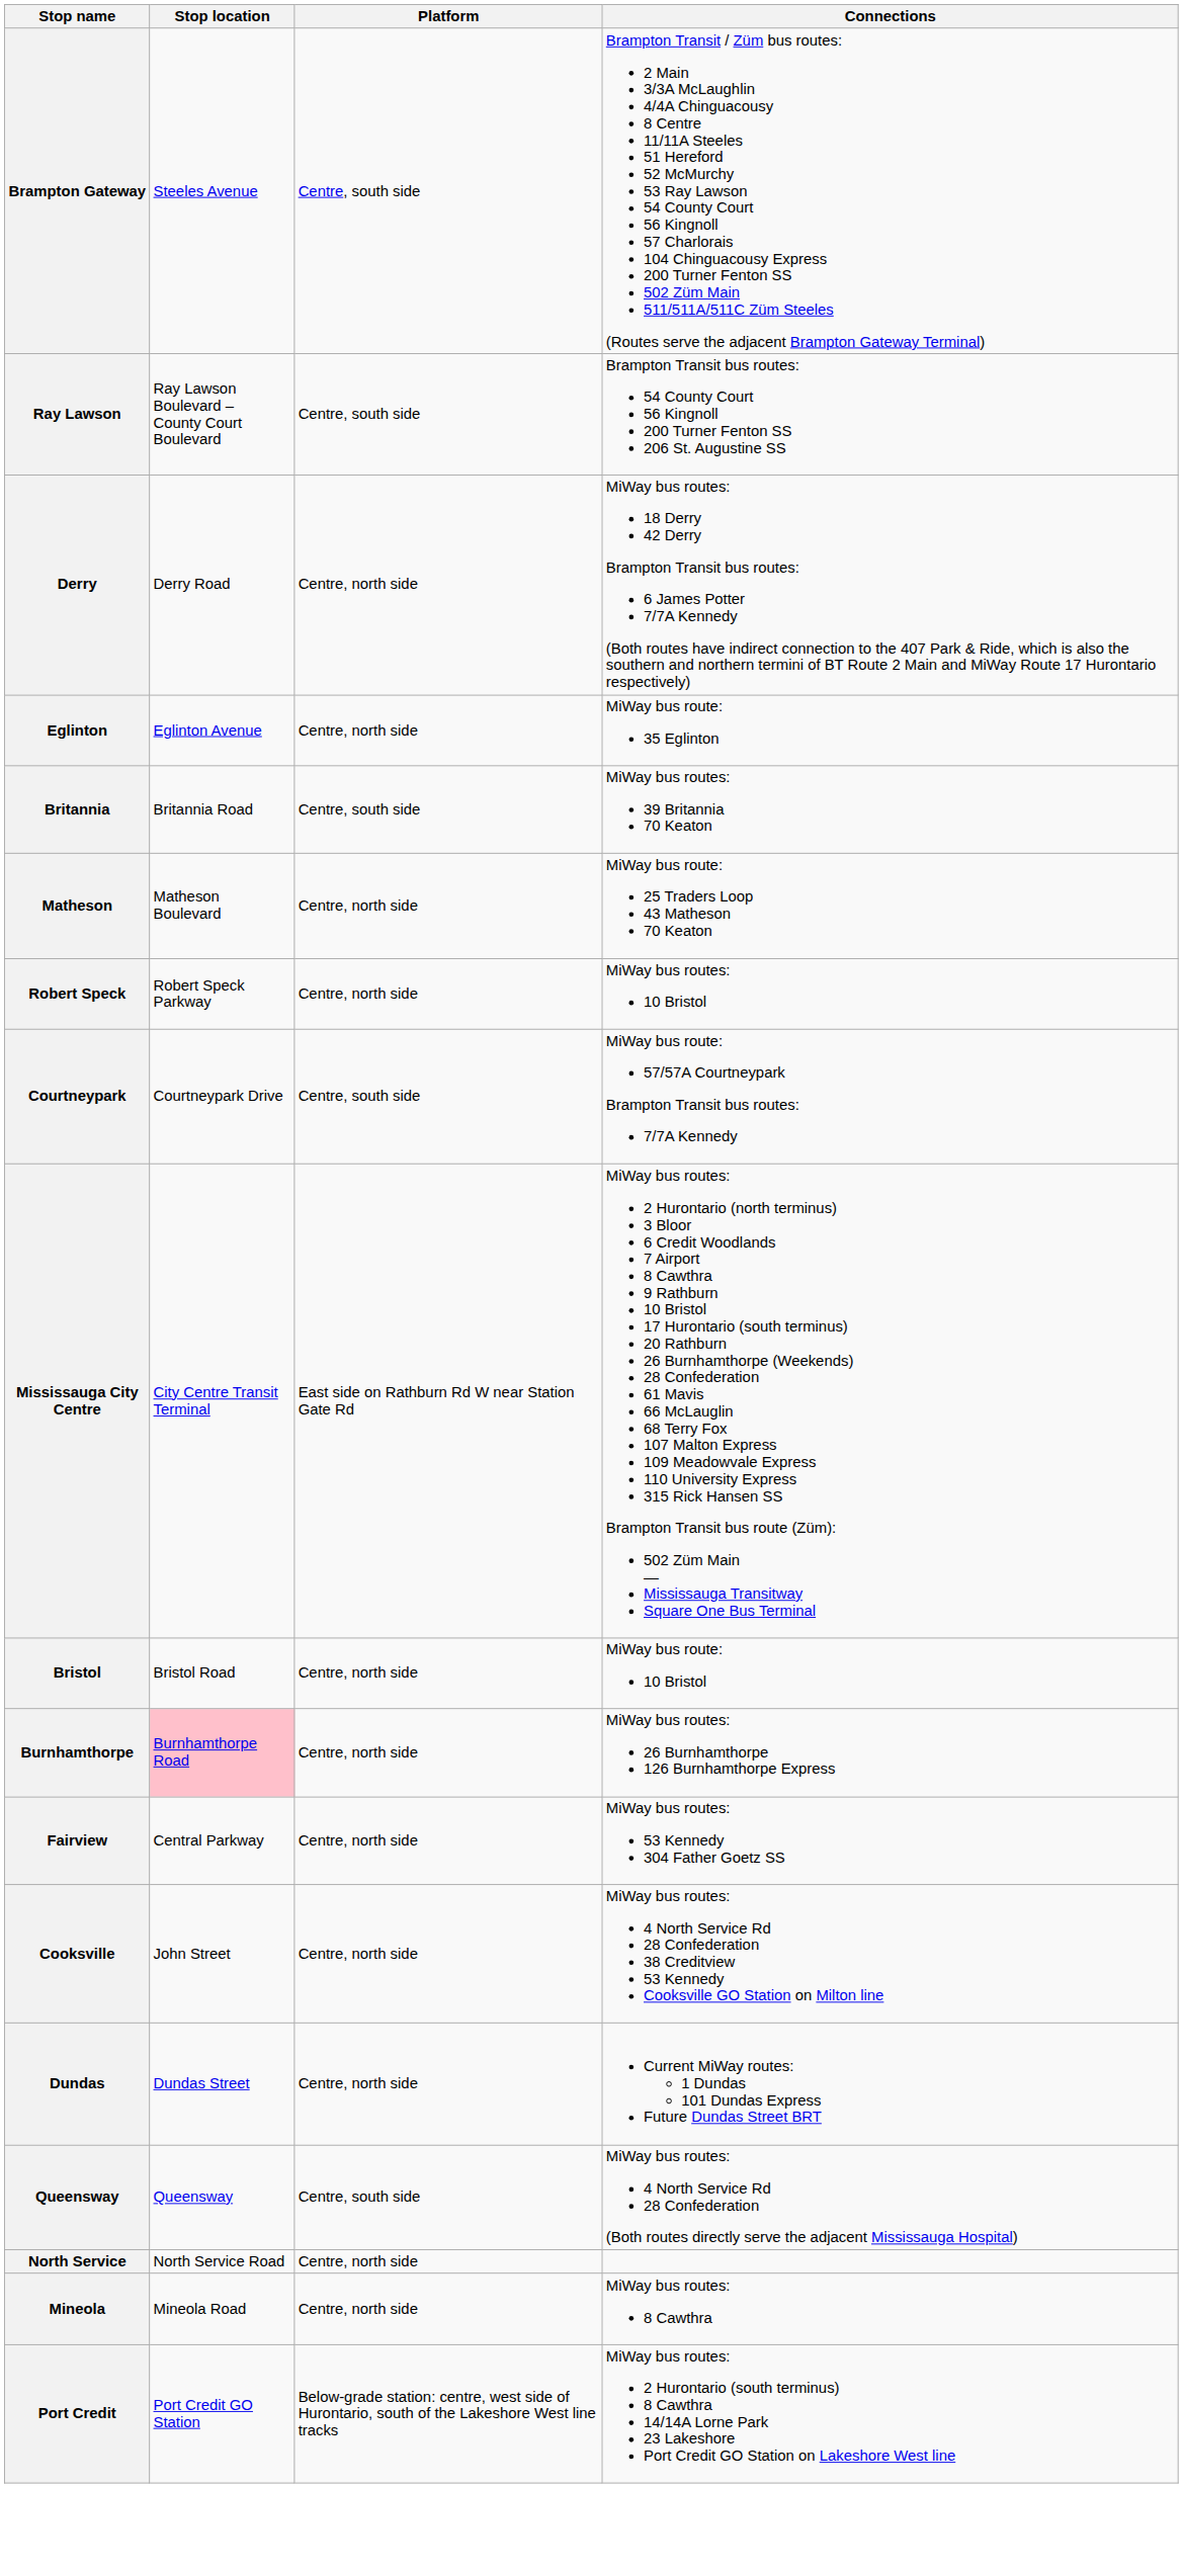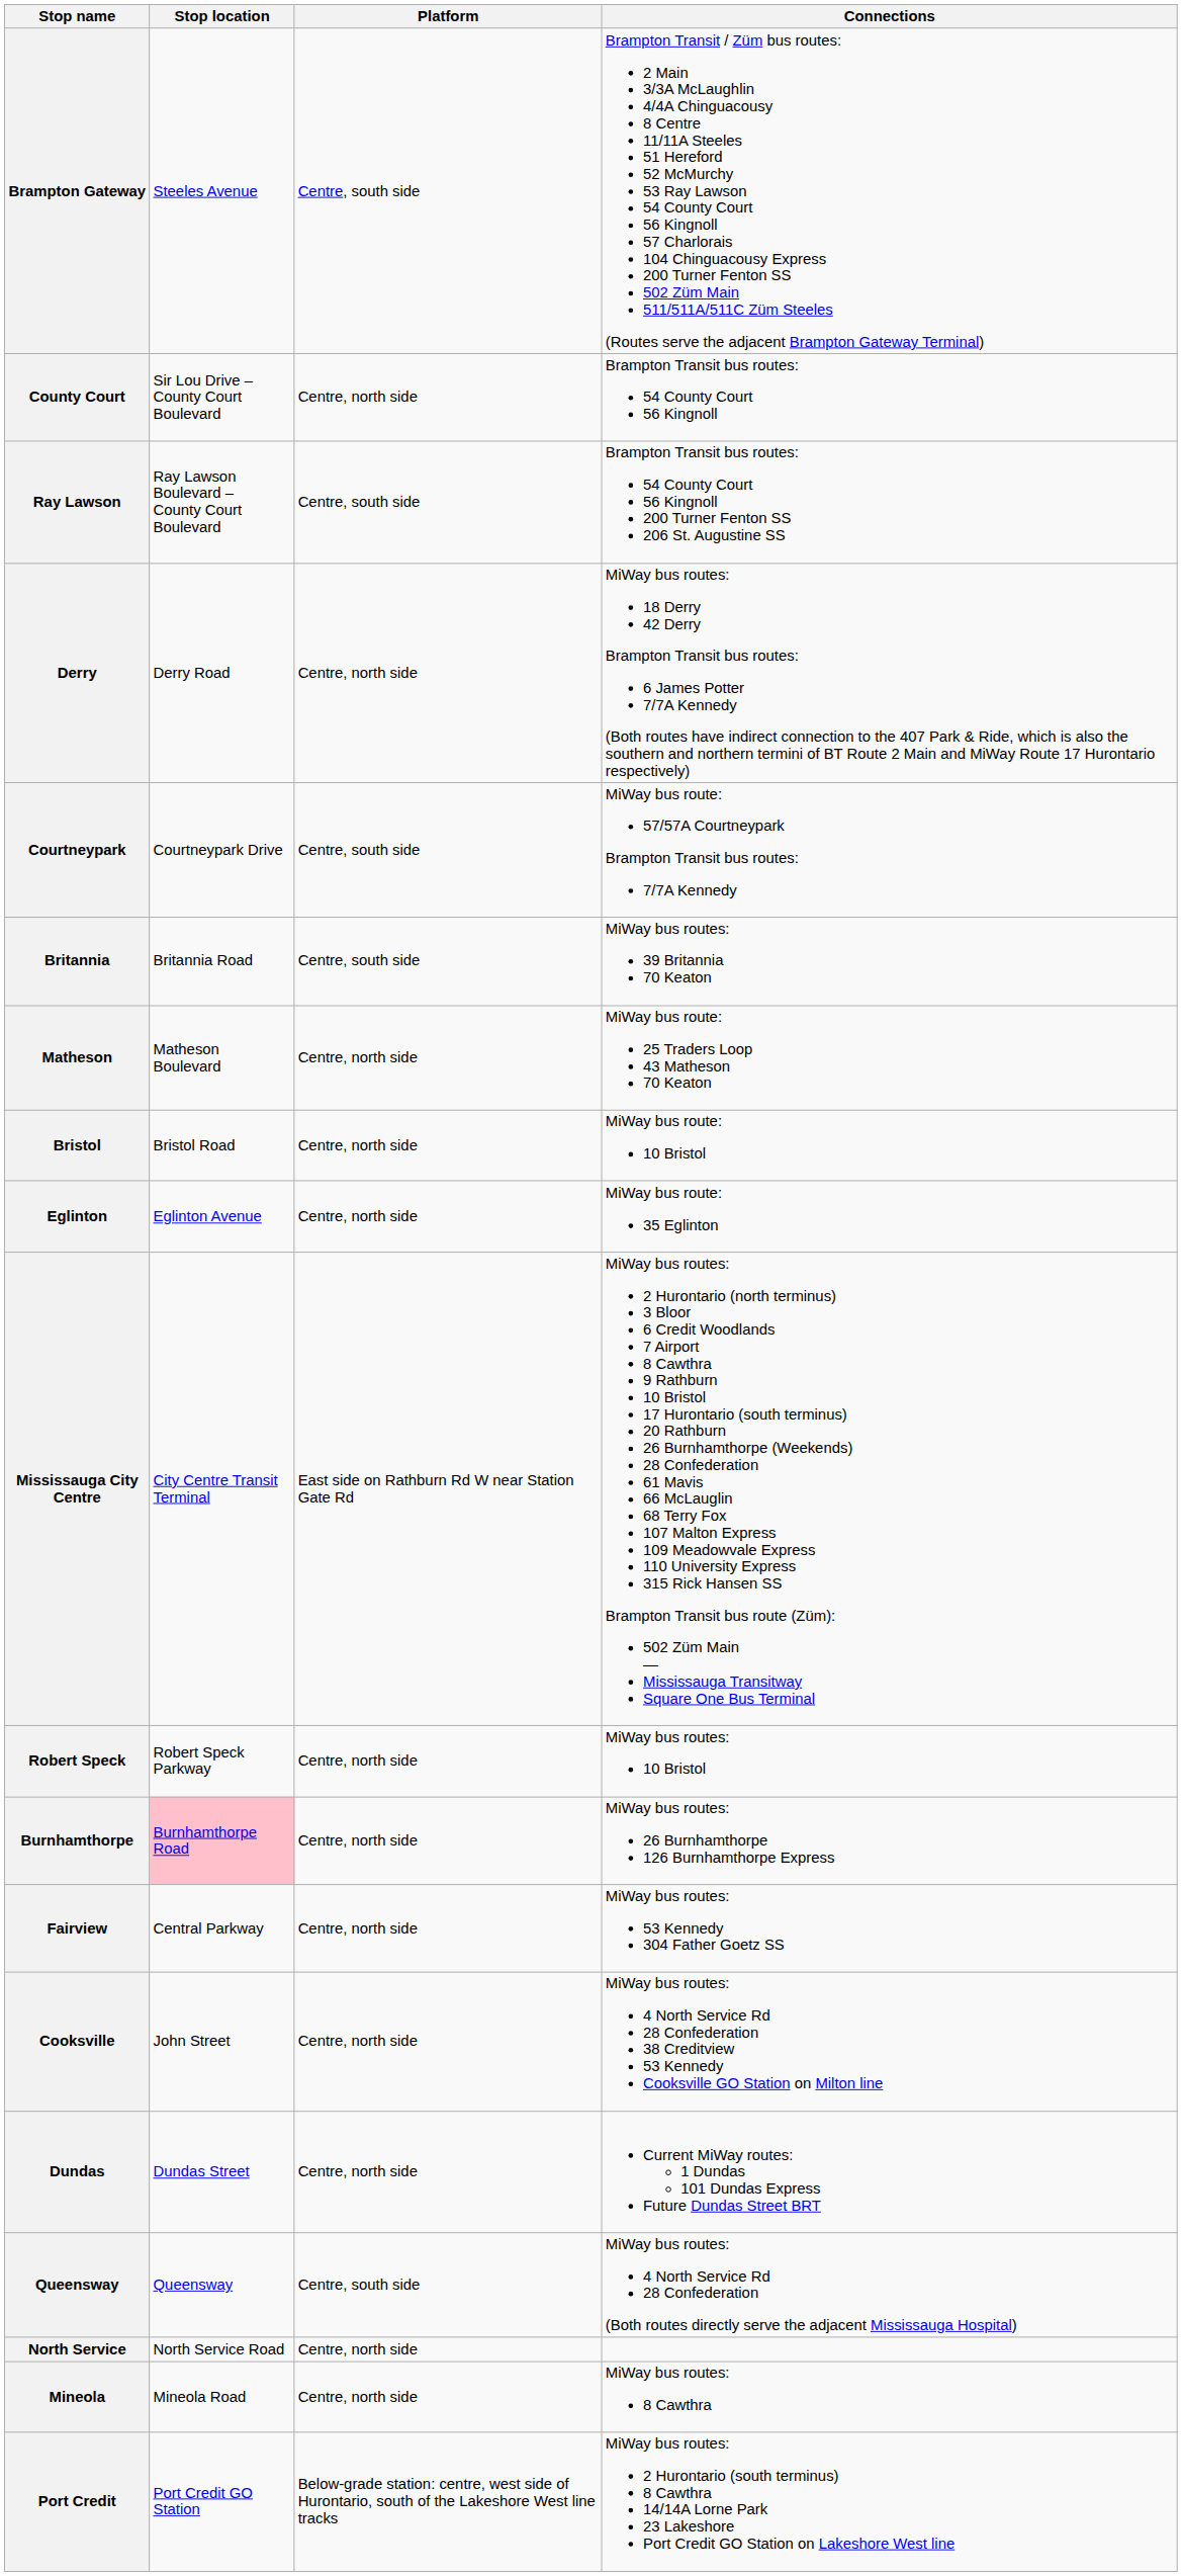+ row: County Court | Sir Lou Drive – County Court Boulevard | Centre, north side | Brampton Transit bus routes: 54 County Court 56 Kingnoll
rows swapped: Courtneypark <-> Eglinton
rows swapped: Bristol <-> Robert Speck
